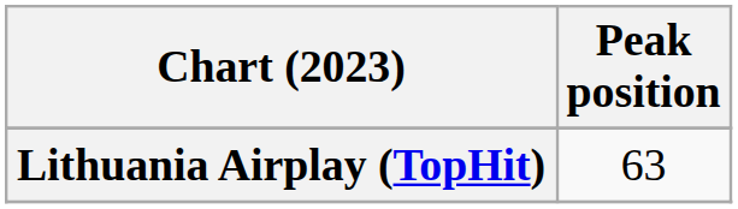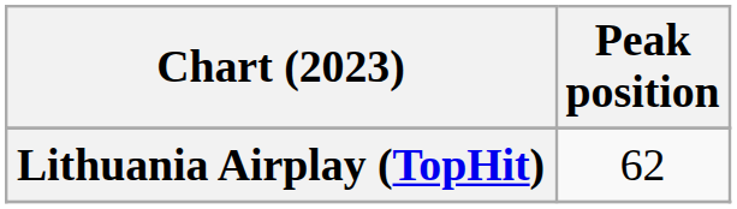Lithuania Airplay (TopHit) | Peak position: 63 -> 62
